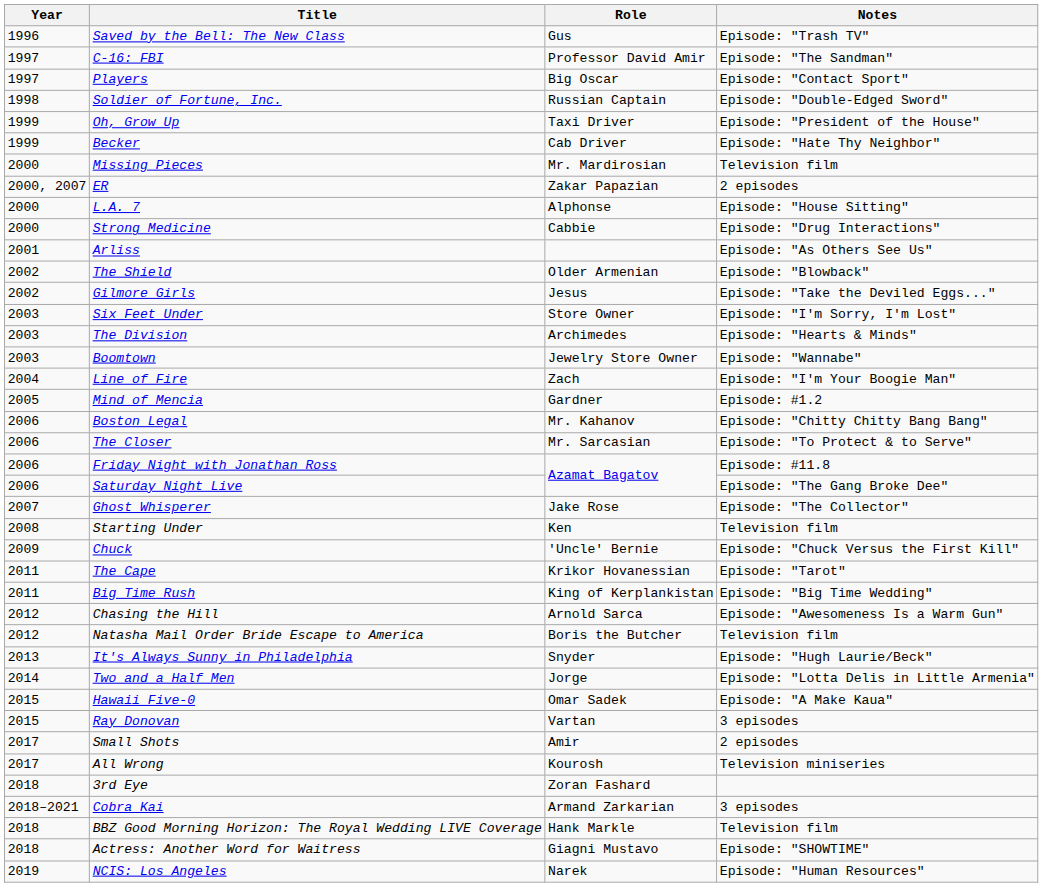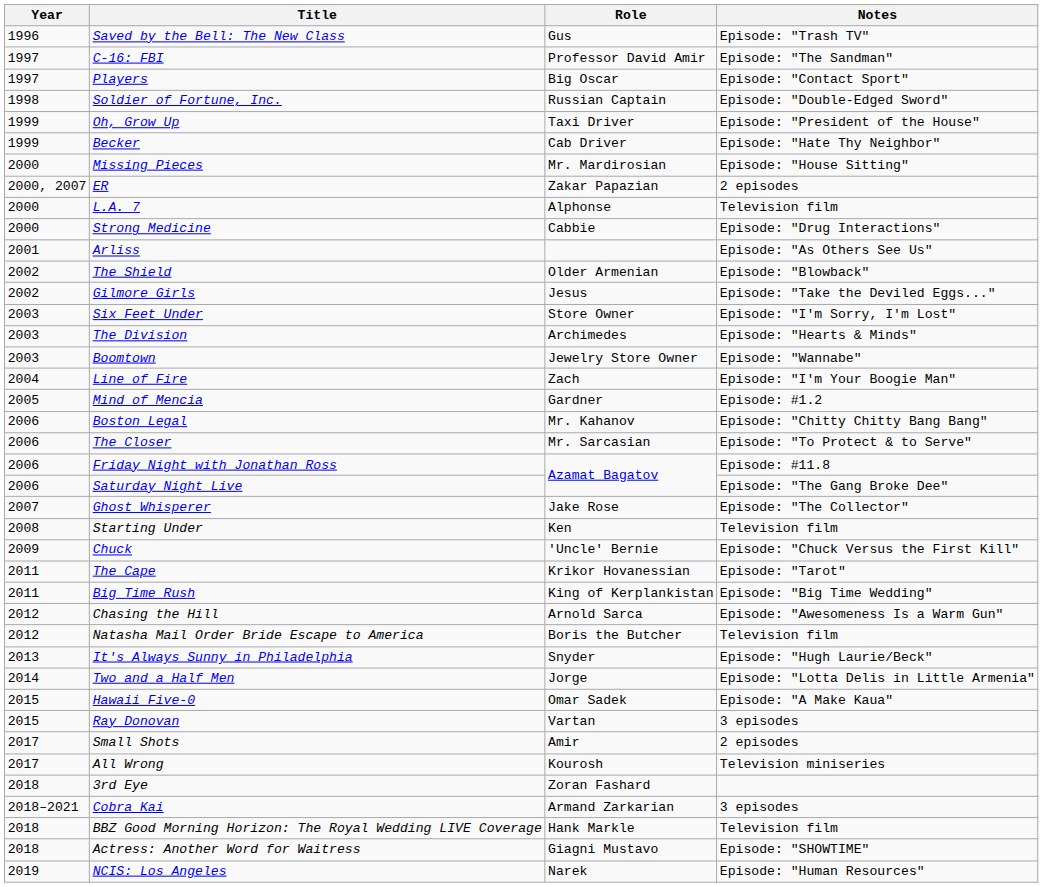Missing Pieces | Notes: Television film -> Episode: "House Sitting"
L.A. 7 | Notes: Episode: "House Sitting" -> Television film
